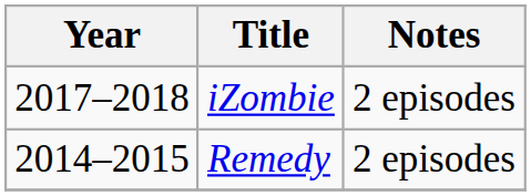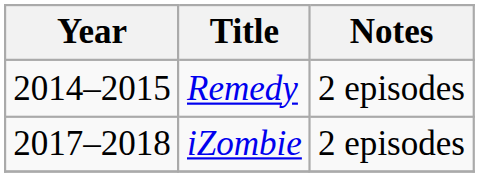rows swapped: Remedy <-> iZombie
